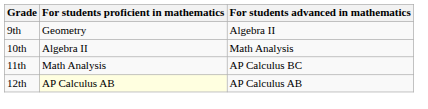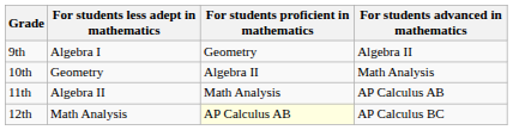+ column: For students less adept in mathematics | Algebra I | Geometry | Algebra II | Math Analysis
11th | For students advanced in mathematics: AP Calculus BC -> AP Calculus AB
12th | For students advanced in mathematics: AP Calculus AB -> AP Calculus BC
